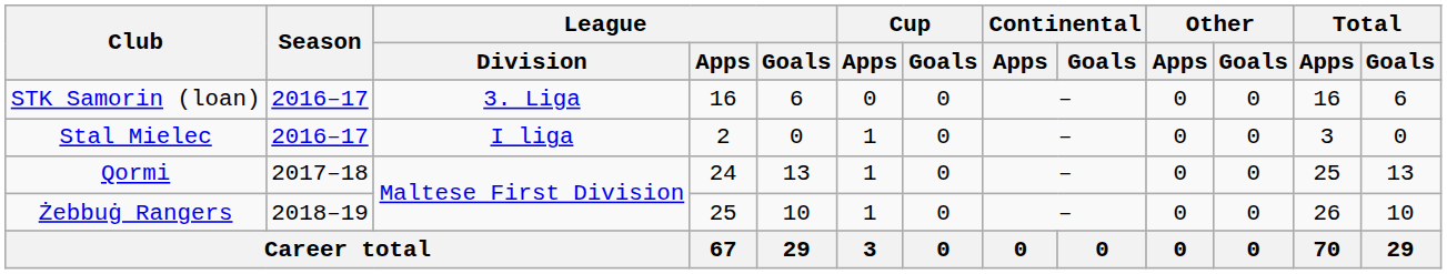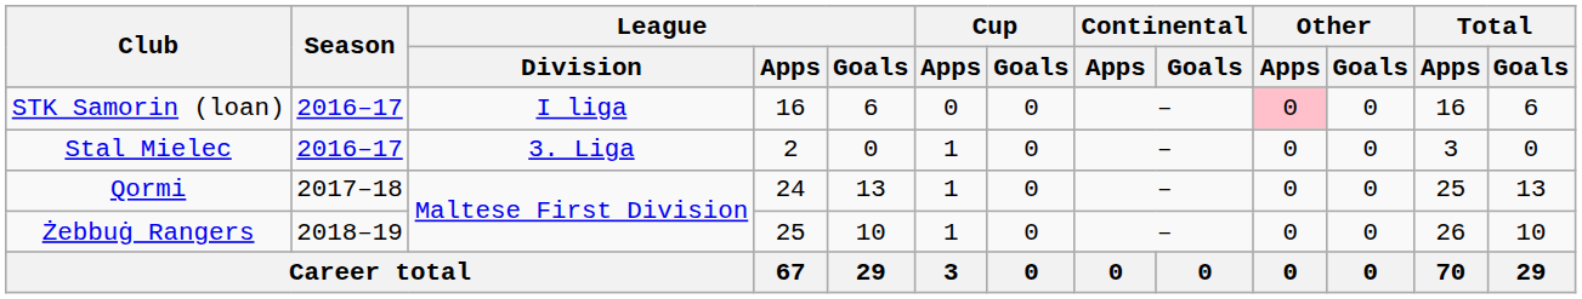STK Samorin (loan) | League / Division: 3. Liga -> I liga
STK Samorin (loan) | Other / Apps: no background -> pink background
Stal Mielec | League / Division: I liga -> 3. Liga
